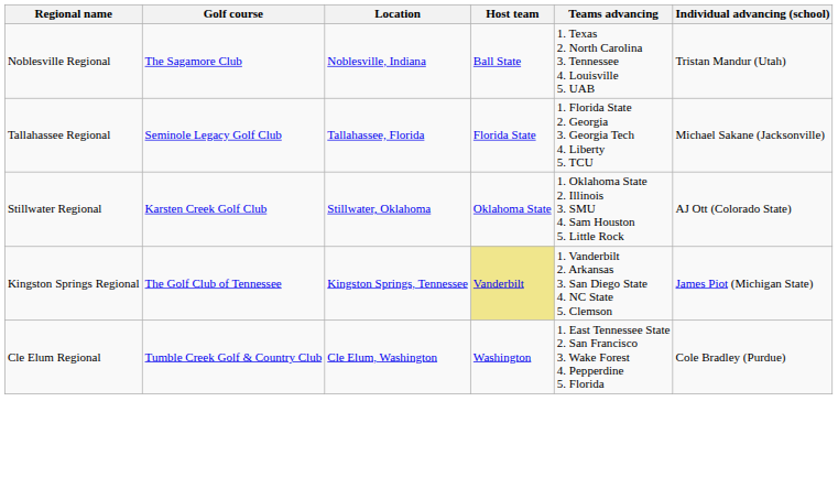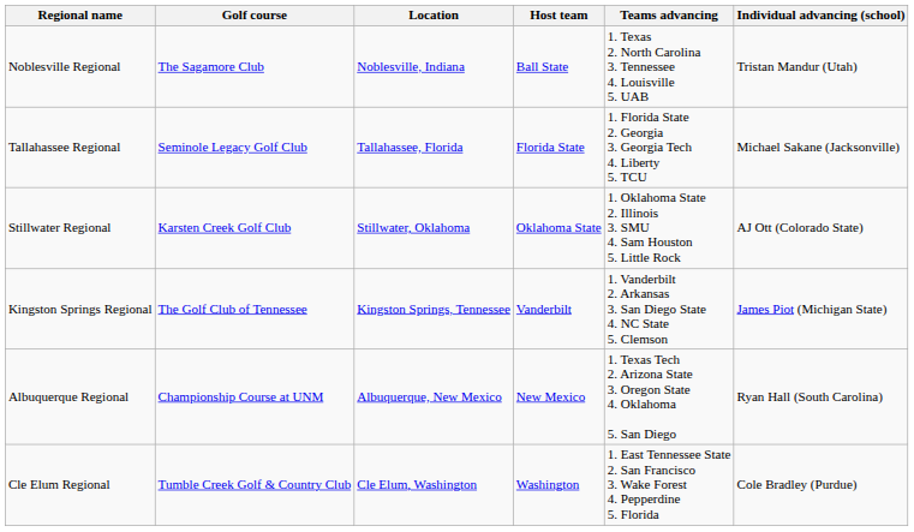Kingston Springs Regional | Host team: khaki background -> no background
+ row: Albuquerque Regional | Championship Course at UNM | Albuquerque, New Mexico | New Mexico | 1. Texas Tech 2. Arizona State 3. Oregon State 4. Oklahoma 5. San Diego | Ryan Hall (South Carolina)
